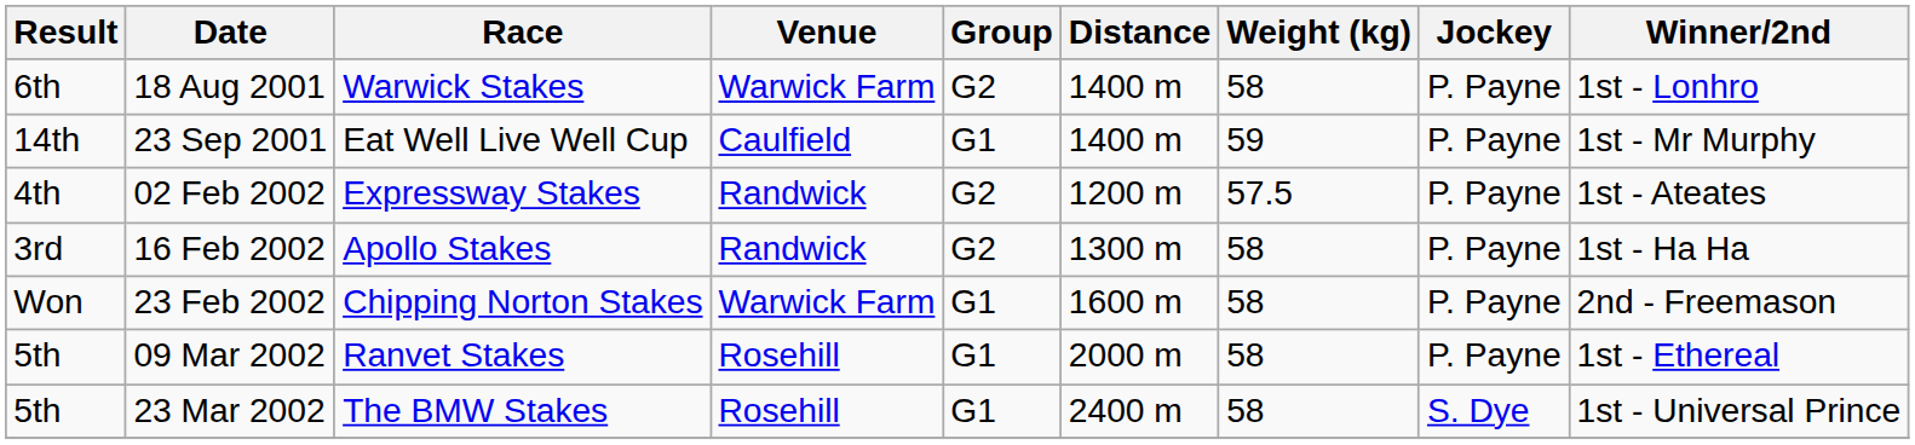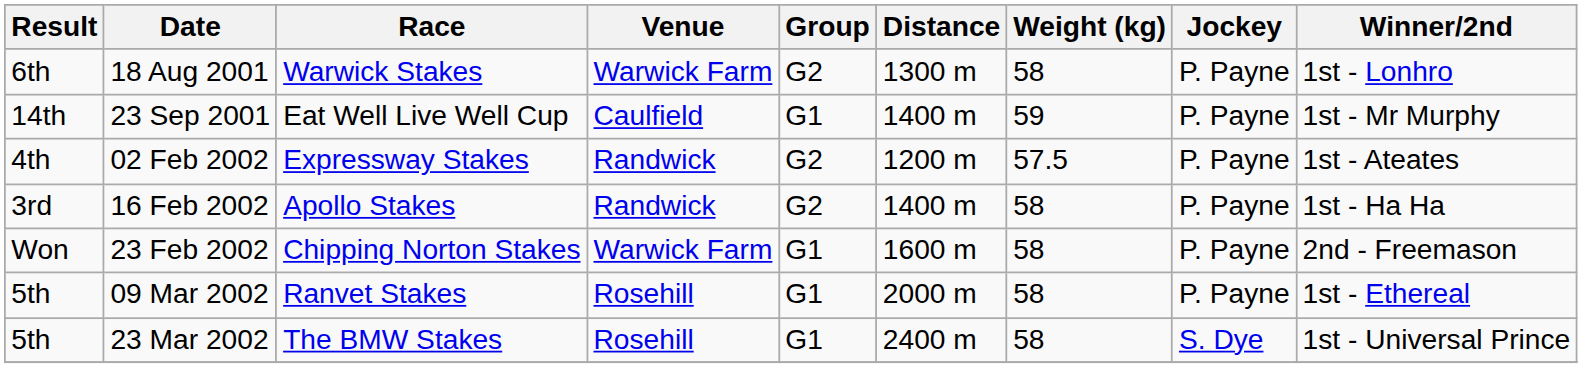18 Aug 2001 | Distance: 1400 m -> 1300 m
16 Feb 2002 | Distance: 1300 m -> 1400 m
